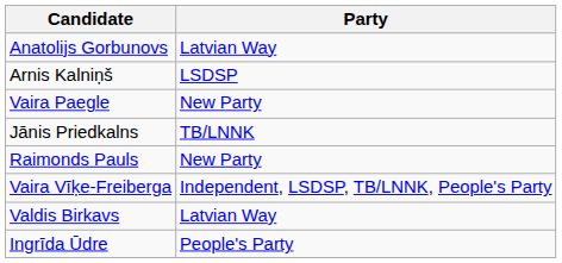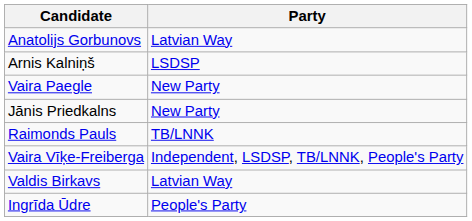Jānis Priedkalns | Party: TB/LNNK -> New Party
Raimonds Pauls | Party: New Party -> TB/LNNK
